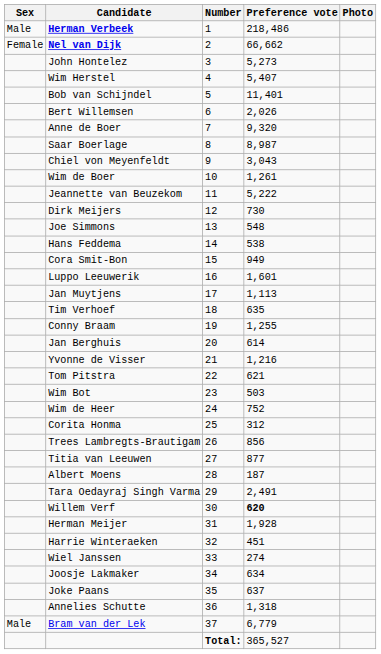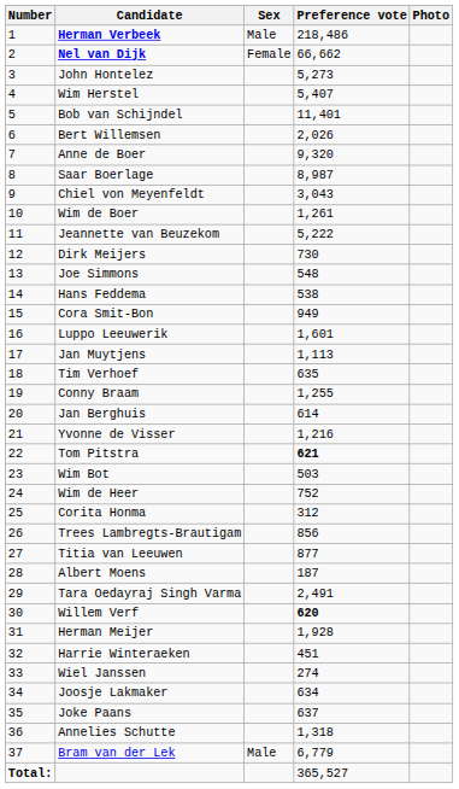columns swapped: Number <-> Sex
Tom Pitstra | Preference vote: normal -> bold
